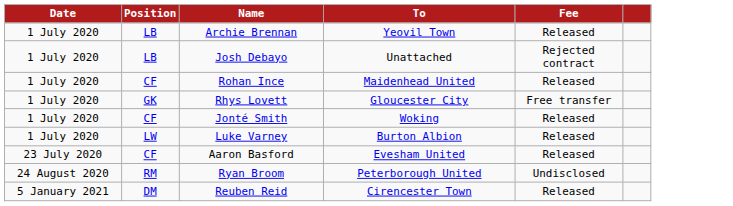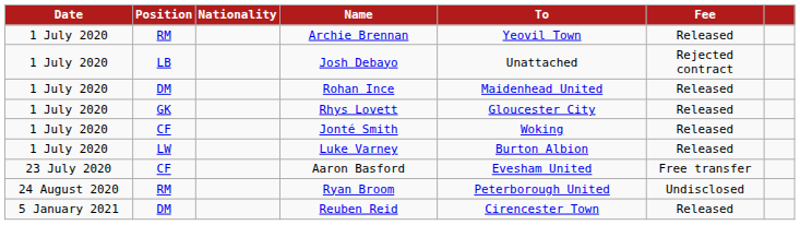+ column: Nationality
Archie Brennan | Position: LB -> RM
Rohan Ince | Position: CF -> DM
Rhys Lovett | Fee: Free transfer -> Released
Aaron Basford | Fee: Released -> Free transfer
